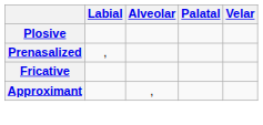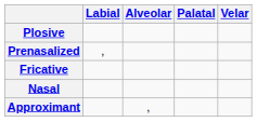+ row: Nasal
